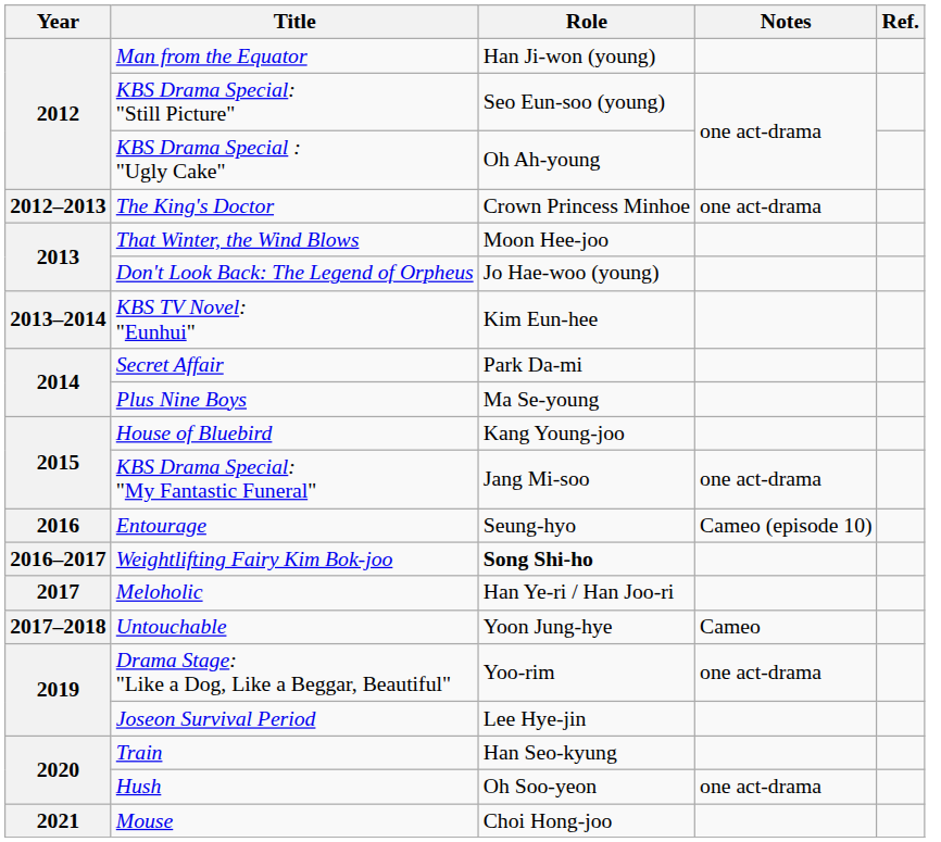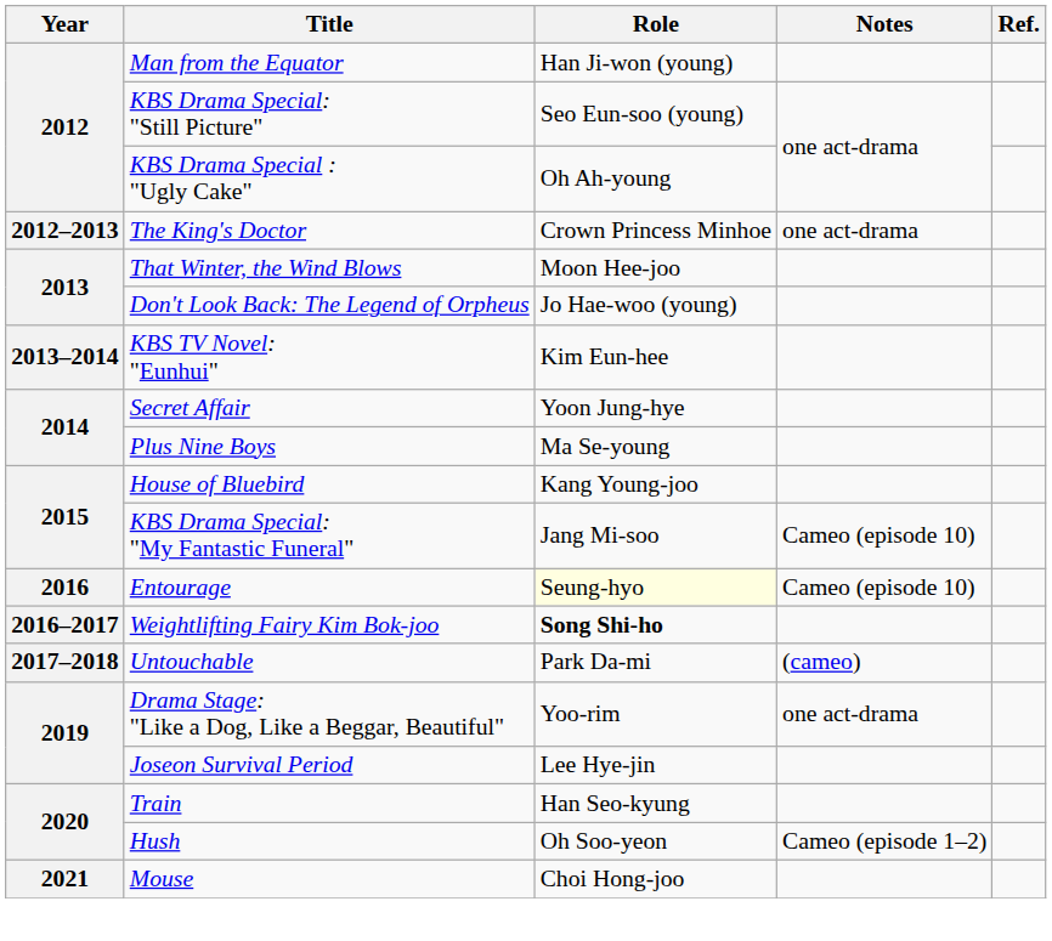Secret Affair | Role: Park Da-mi -> Yoon Jung-hye
KBS Drama Special: "My Fantastic Funeral" | Notes: one act-drama -> Cameo (episode 10)
Entourage | Role: no background -> lightyellow background
- row: 2017 | Meloholic | Han Ye-ri / Han Joo-ri
Untouchable | Role: Yoon Jung-hye -> Park Da-mi
Untouchable | Notes: Cameo -> (cameo)
Hush | Notes: one act-drama -> Cameo (episode 1–2)
